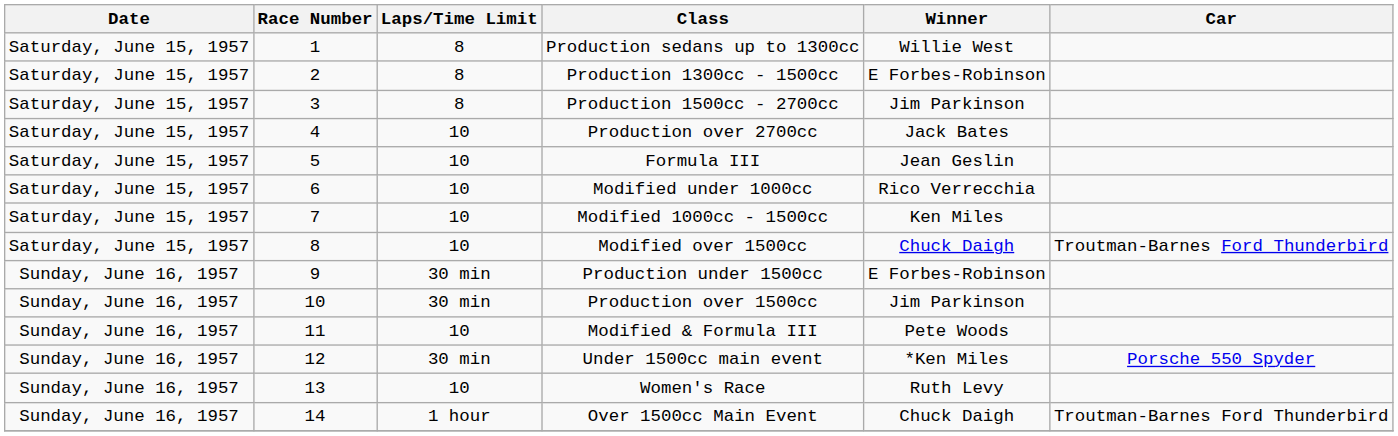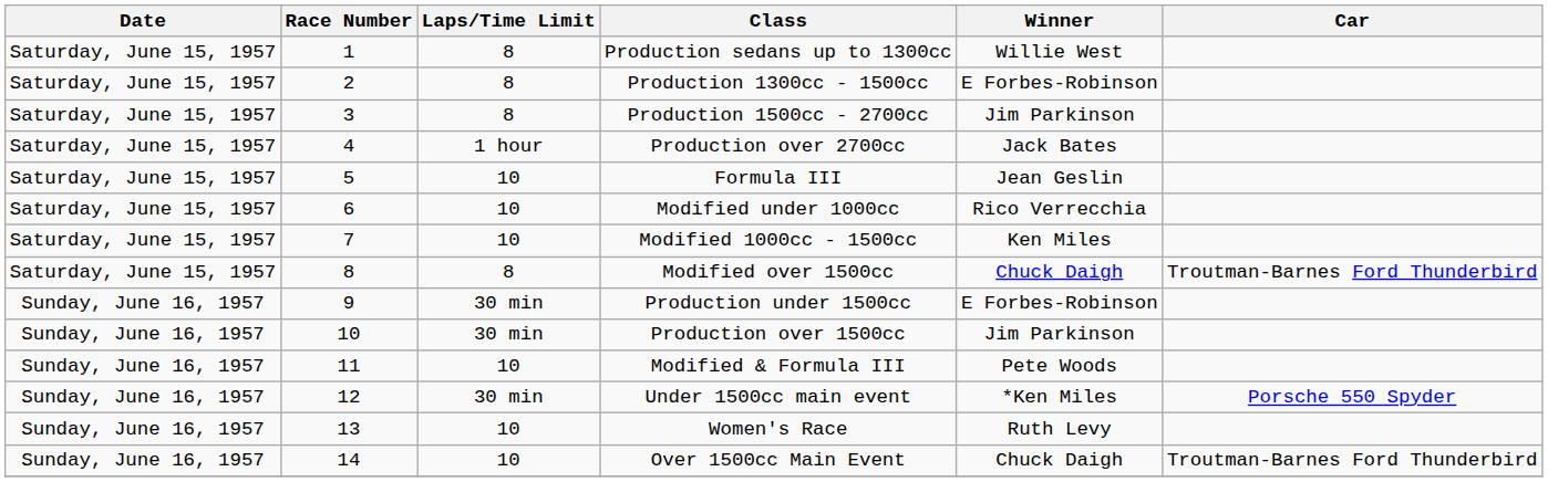Production over 2700cc | Laps/Time Limit: 10 -> 1 hour
Modified over 1500cc | Laps/Time Limit: 10 -> 8
Over 1500cc Main Event | Laps/Time Limit: 1 hour -> 10
